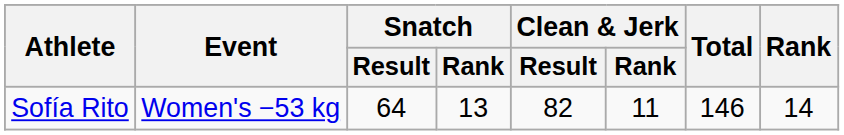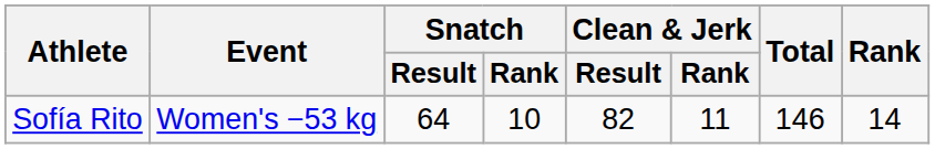Sofía Rito | Snatch / Rank: 13 -> 10
